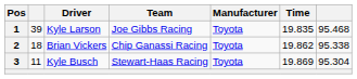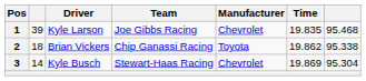1 | Manufacturer: Toyota -> Chevrolet
3 | column 2: 11 -> 14
3 | Manufacturer: Toyota -> Chevrolet
